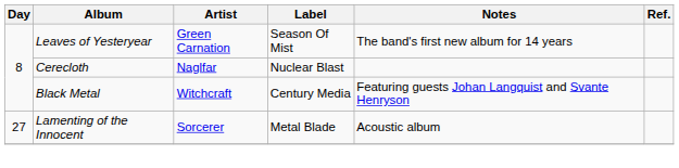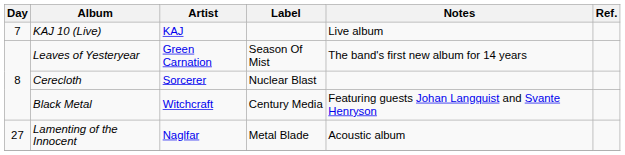+ row: 7 | KAJ 10 (Live) | KAJ | Live album
Cerecloth | Artist: Naglfar -> Sorcerer
Lamenting of the Innocent | Artist: Sorcerer -> Naglfar
